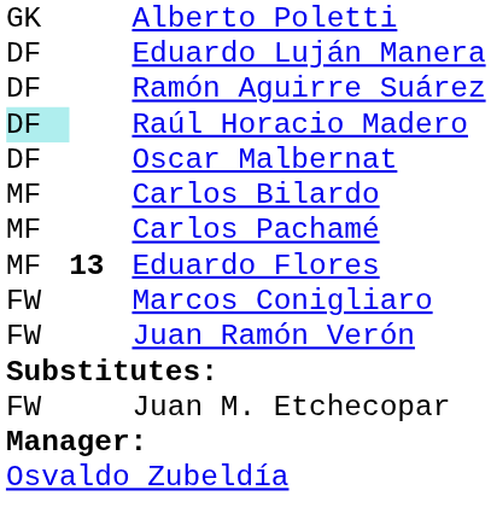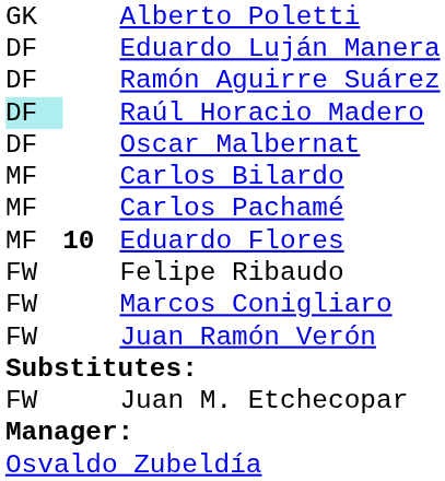Eduardo Flores | column 2: 13 -> 10
+ row: FW | Felipe Ribaudo
